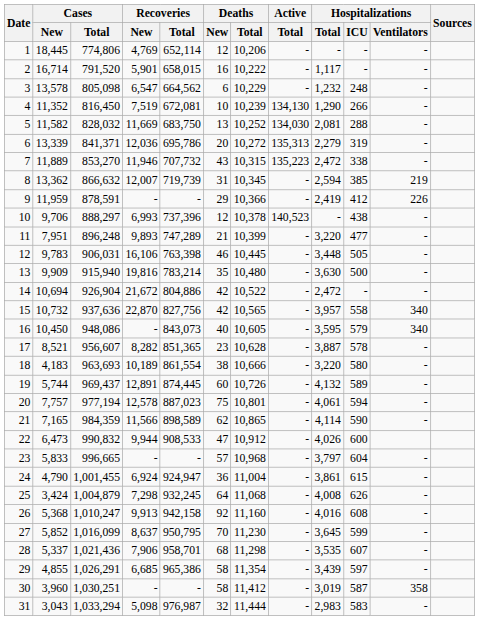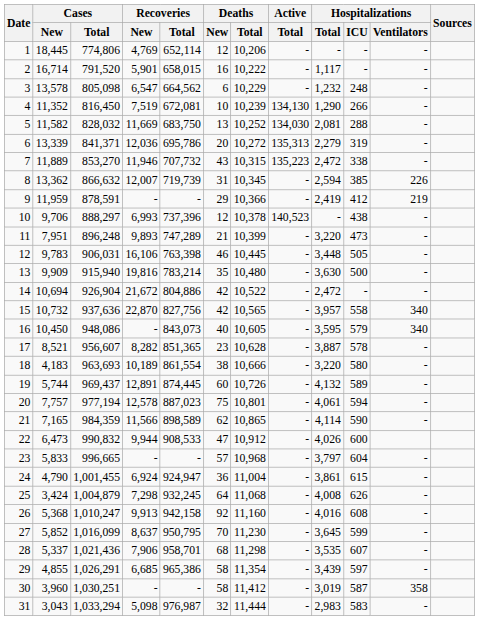8 | Hospitalizations / Ventilators: 219 -> 226
9 | Hospitalizations / Ventilators: 226 -> 219
11 | Hospitalizations / ICU: 477 -> 473
